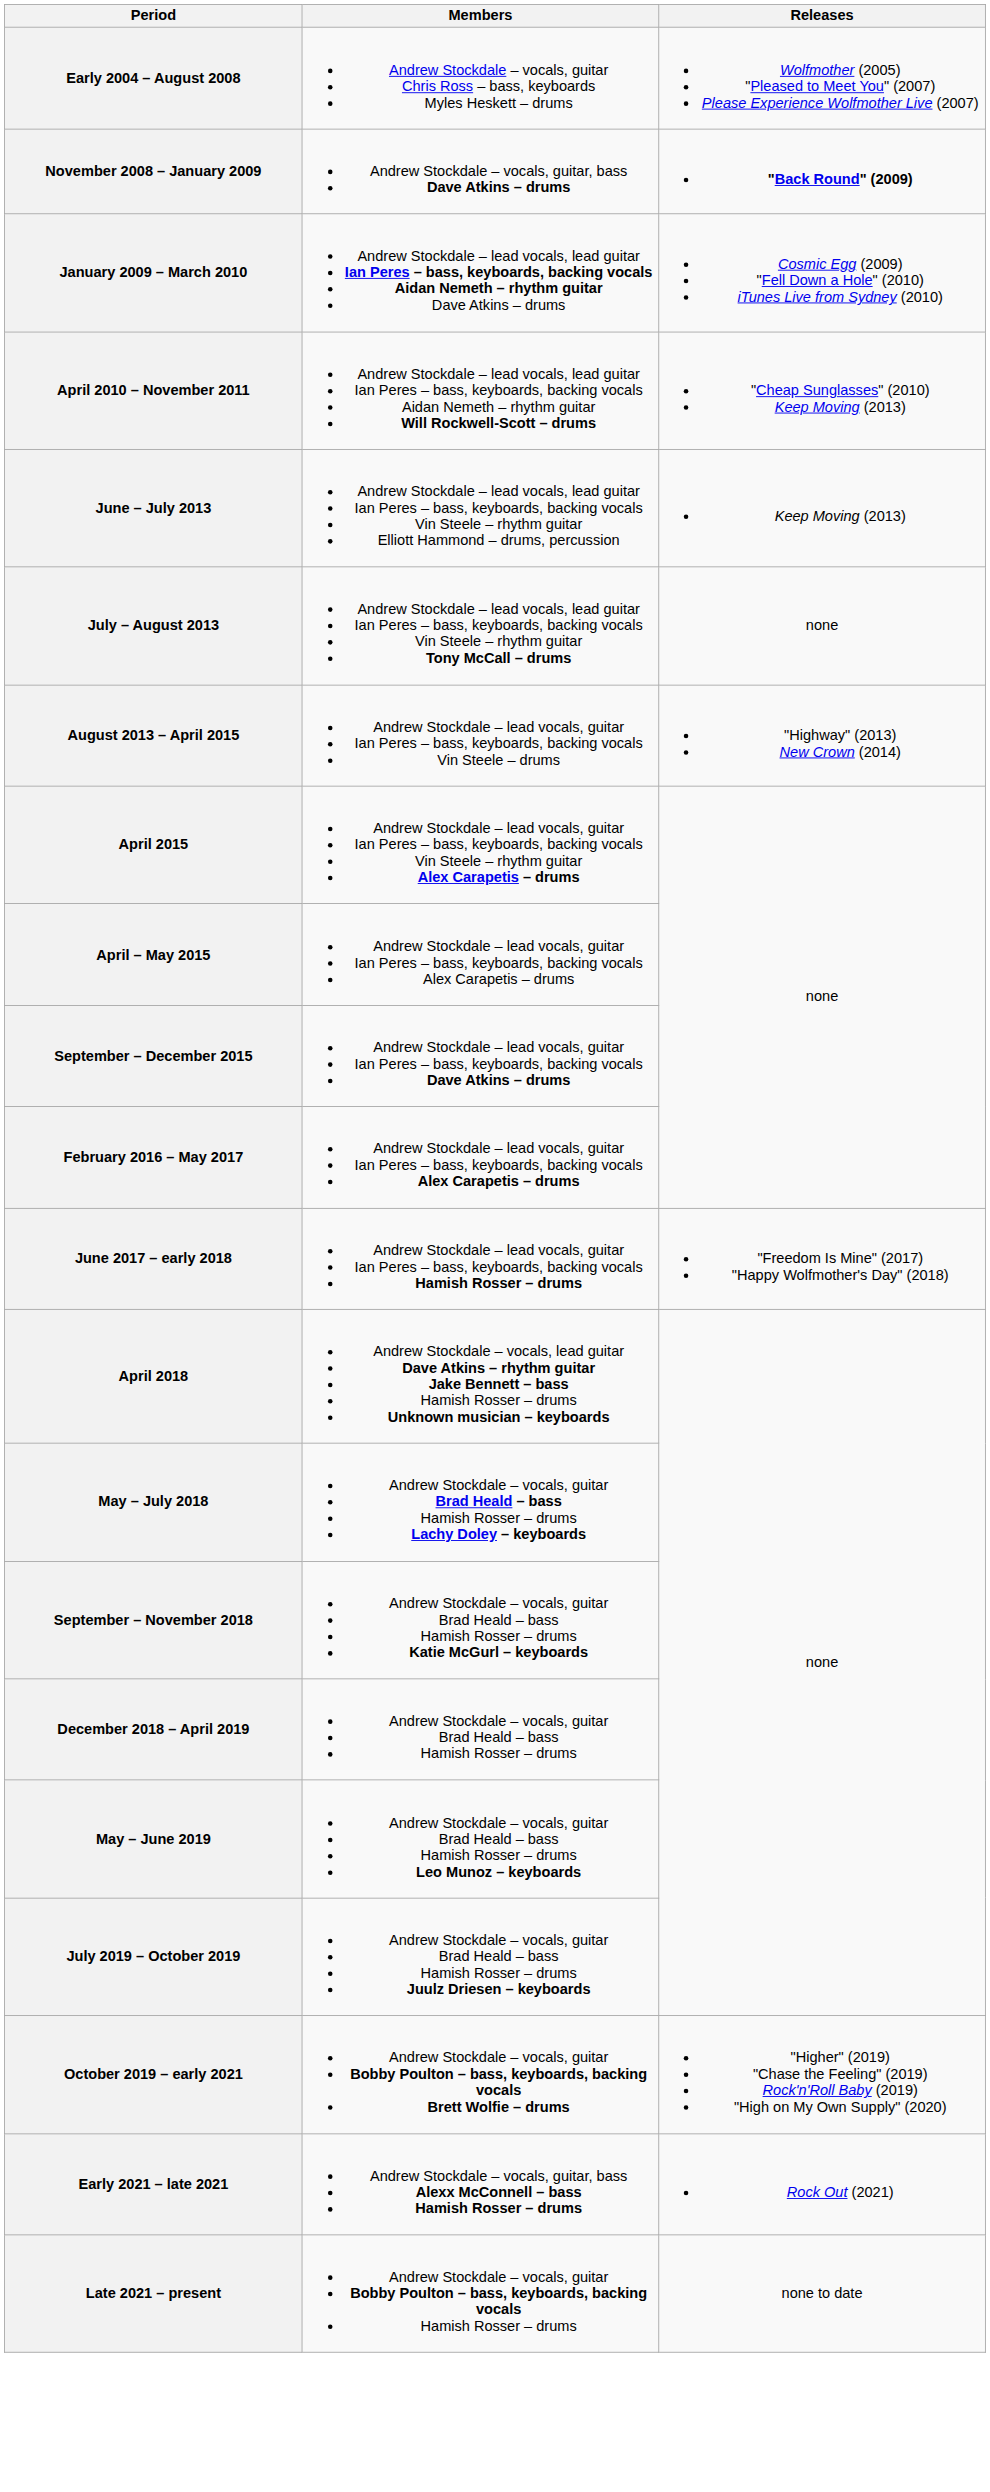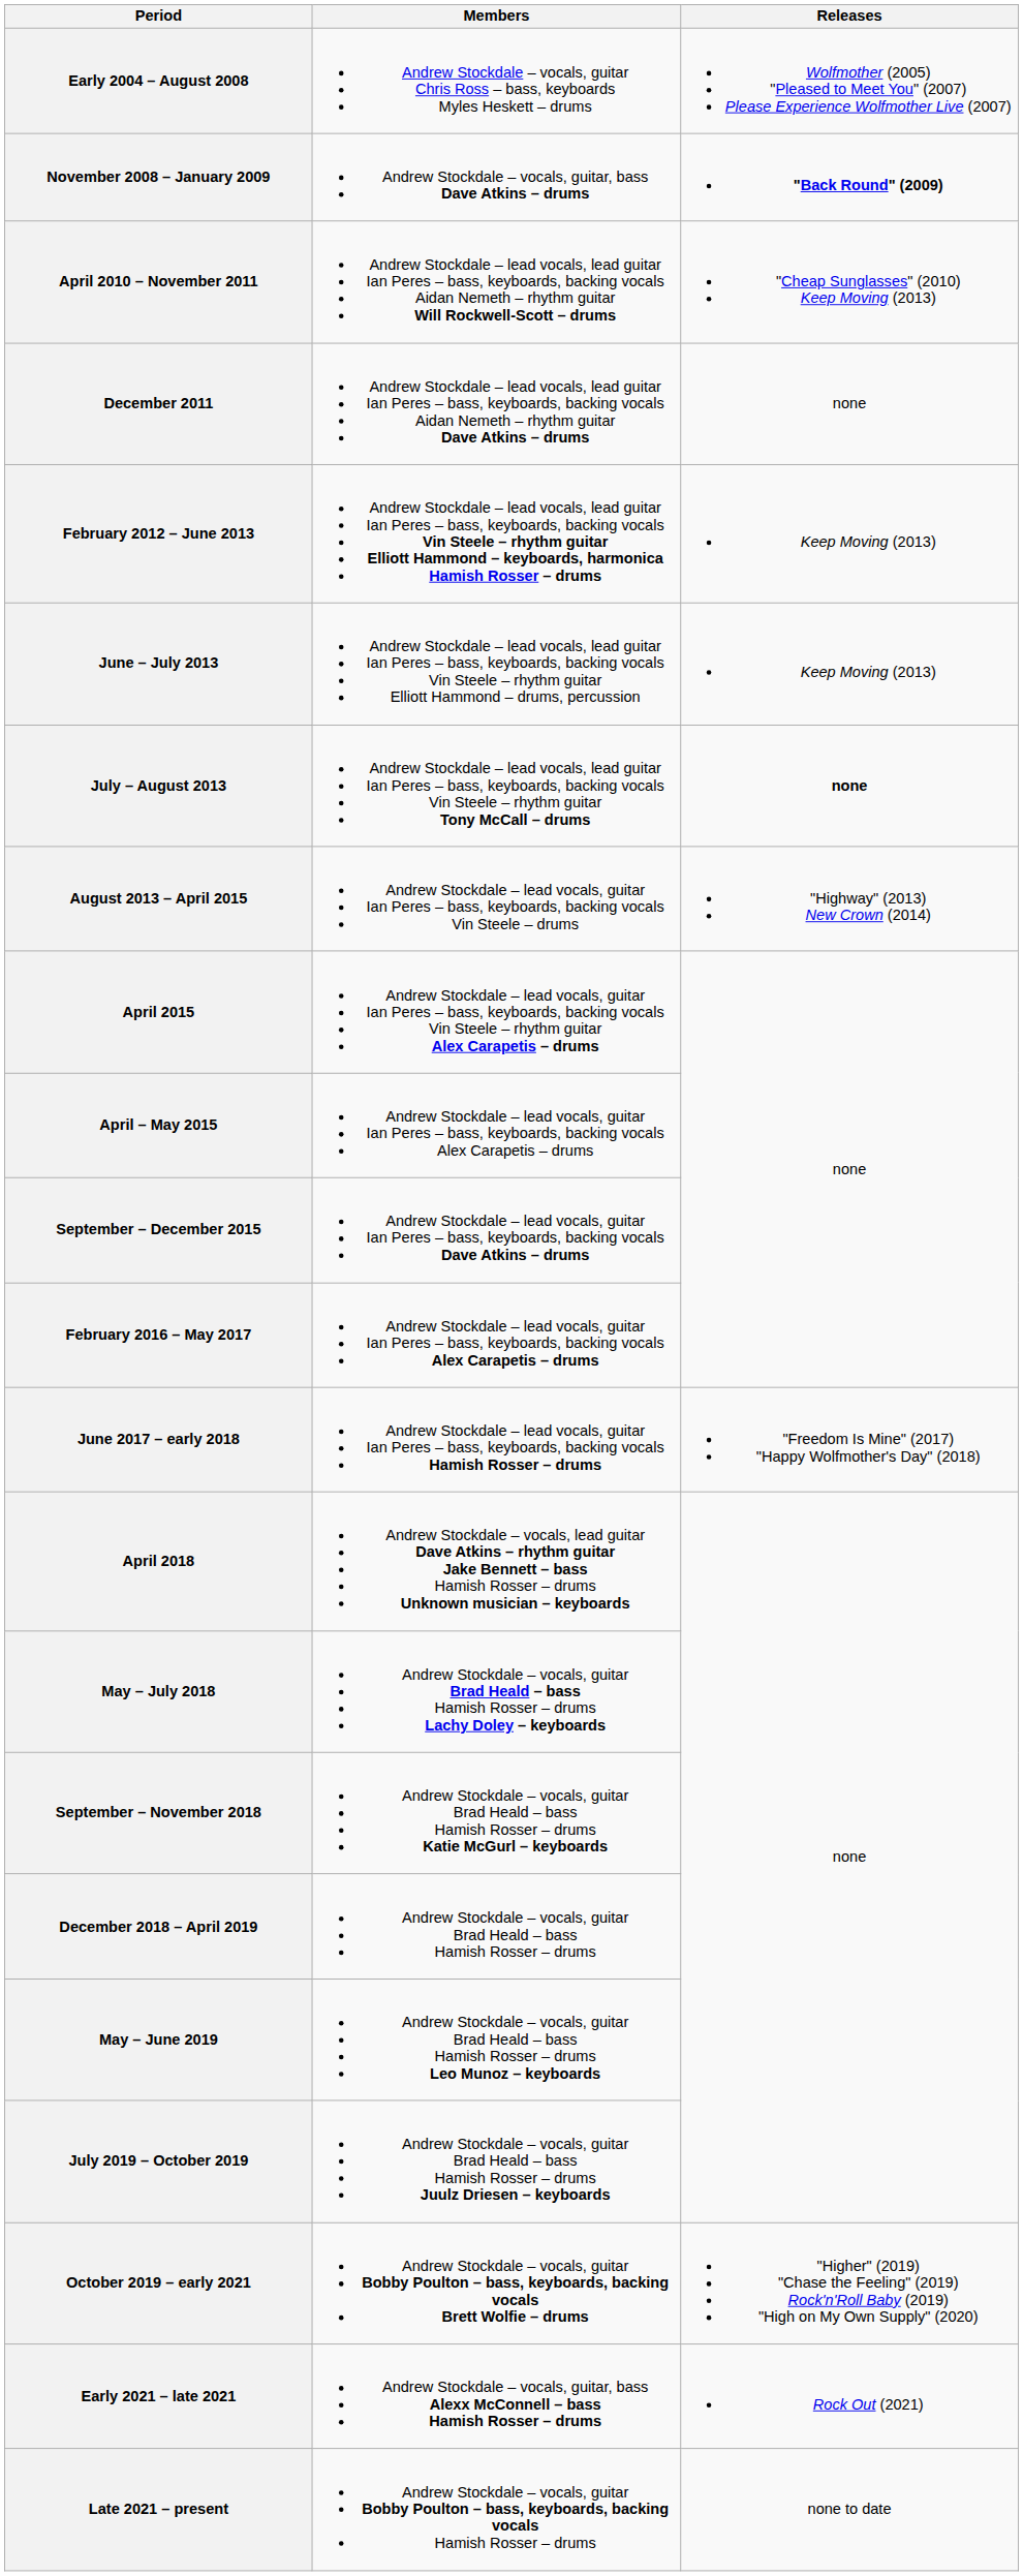- row: January 2009 – March 2010 | Andrew Stockdale – lead vocals, lead guitar Ian Peres – bass, keyboards, backing vocals Aidan Nemeth – rhythm guitar Dave Atkins – drums | Cosmic Egg (2009) "Fell Down a Hole" (2010) iTunes Live from Sydney (2010)
+ row: December 2011 | Andrew Stockdale – lead vocals, lead guitar Ian Peres – bass, keyboards, backing vocals Aidan Nemeth – rhythm guitar Dave Atkins – drums | none
+ row: February 2012 – June 2013 | Andrew Stockdale – lead vocals, lead guitar Ian Peres – bass, keyboards, backing vocals Vin Steele – rhythm guitar Elliott Hammond – keyboards, harmonica Hamish Rosser – drums | Keep Moving (2013)
July – August 2013 | Releases: normal -> bold
